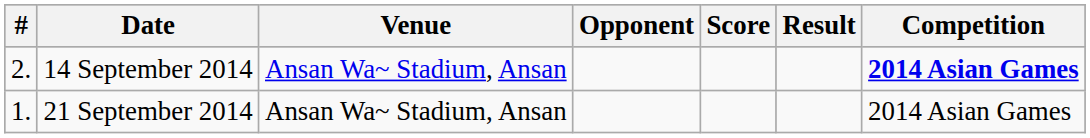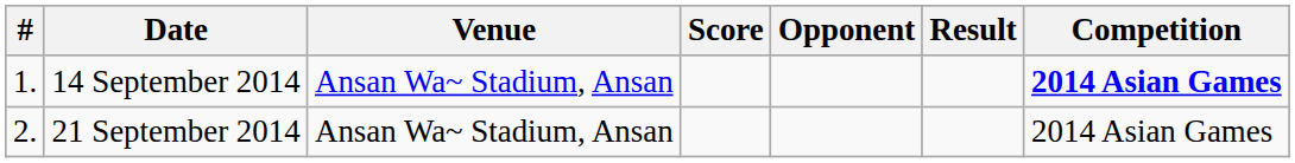columns swapped: Opponent <-> Score
14 September 2014 | #: 2. -> 1.
21 September 2014 | #: 1. -> 2.
